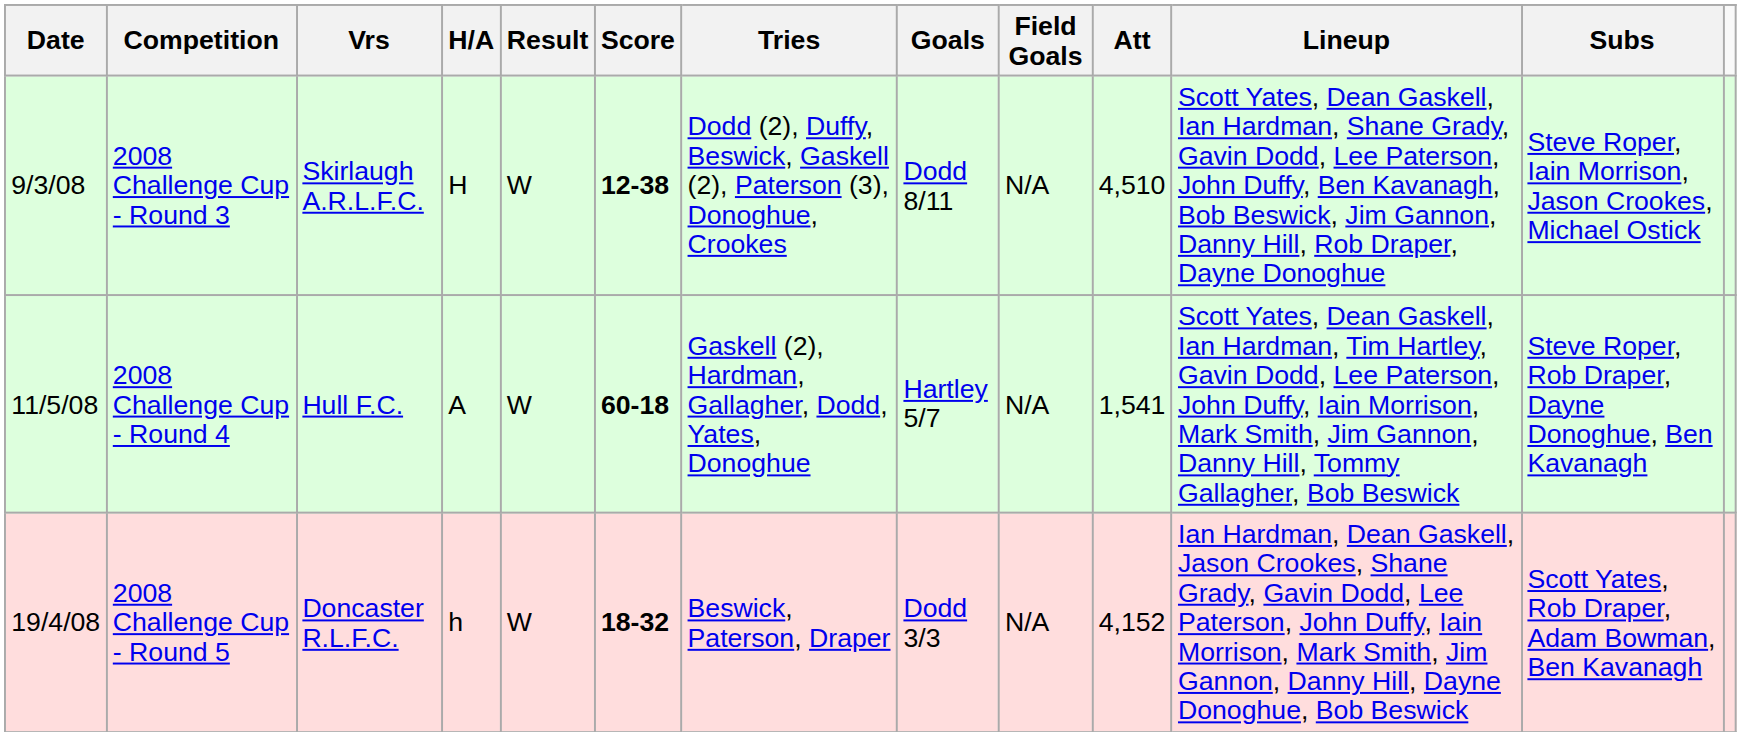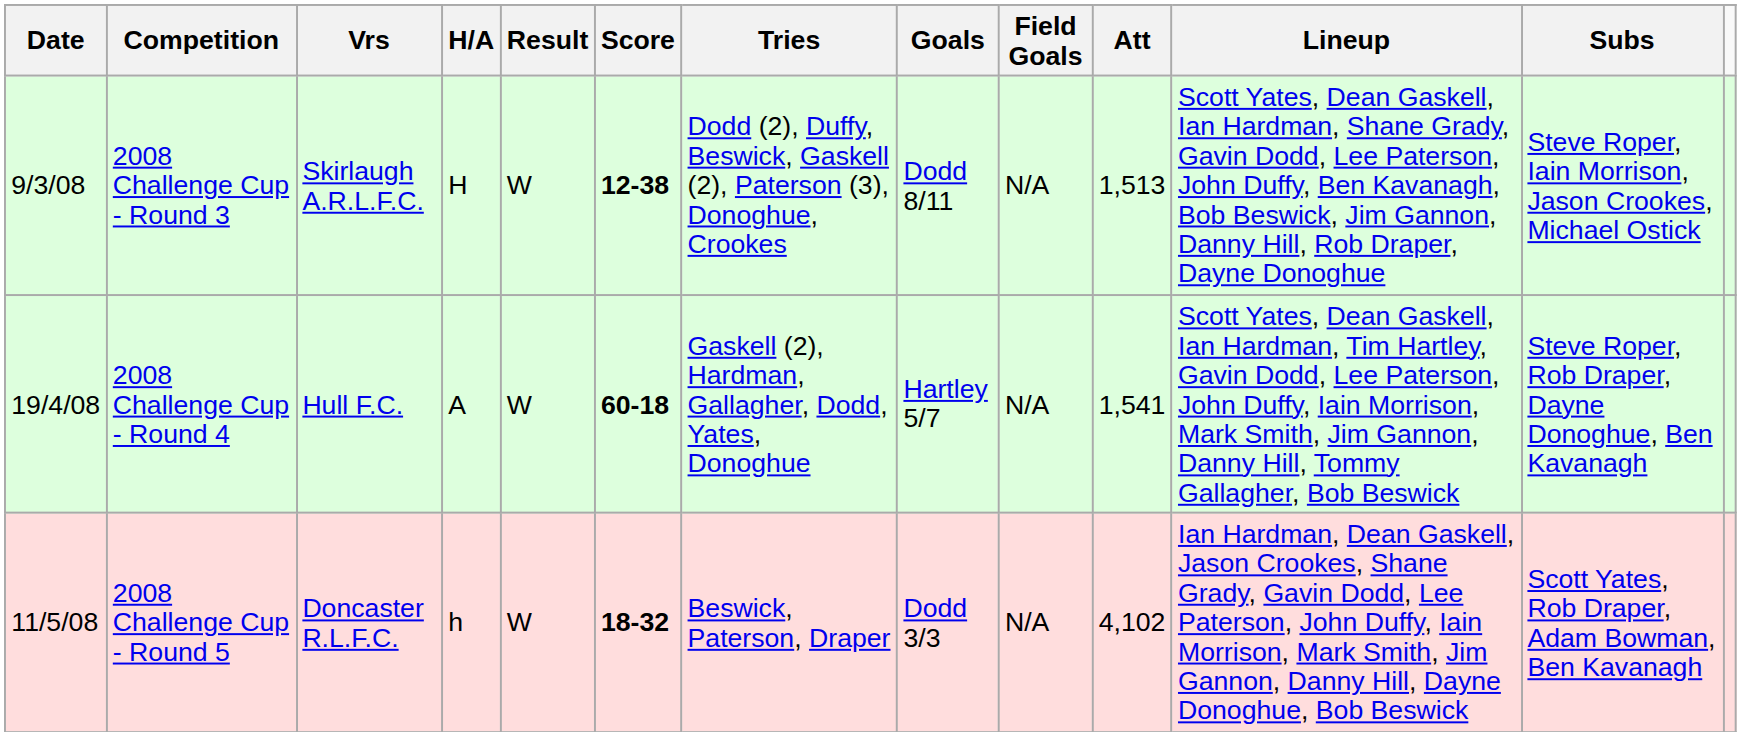2008 Challenge Cup - Round 3 | Att: 4,510 -> 1,513
2008 Challenge Cup - Round 4 | Date: 11/5/08 -> 19/4/08
2008 Challenge Cup - Round 5 | Date: 19/4/08 -> 11/5/08
2008 Challenge Cup - Round 5 | Att: 4,152 -> 4,102
